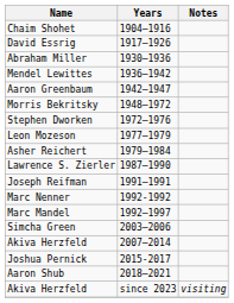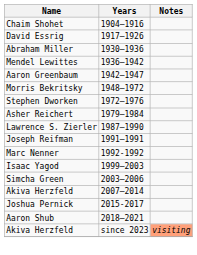- row: Leon Mozeson | 1977–1979
- row: Marc Mandel | 1992–1997
+ row: Isaac Yagod | 1999–2003
Akiva Herzfeld / since 2023 | Notes: no background -> lightsalmon background
